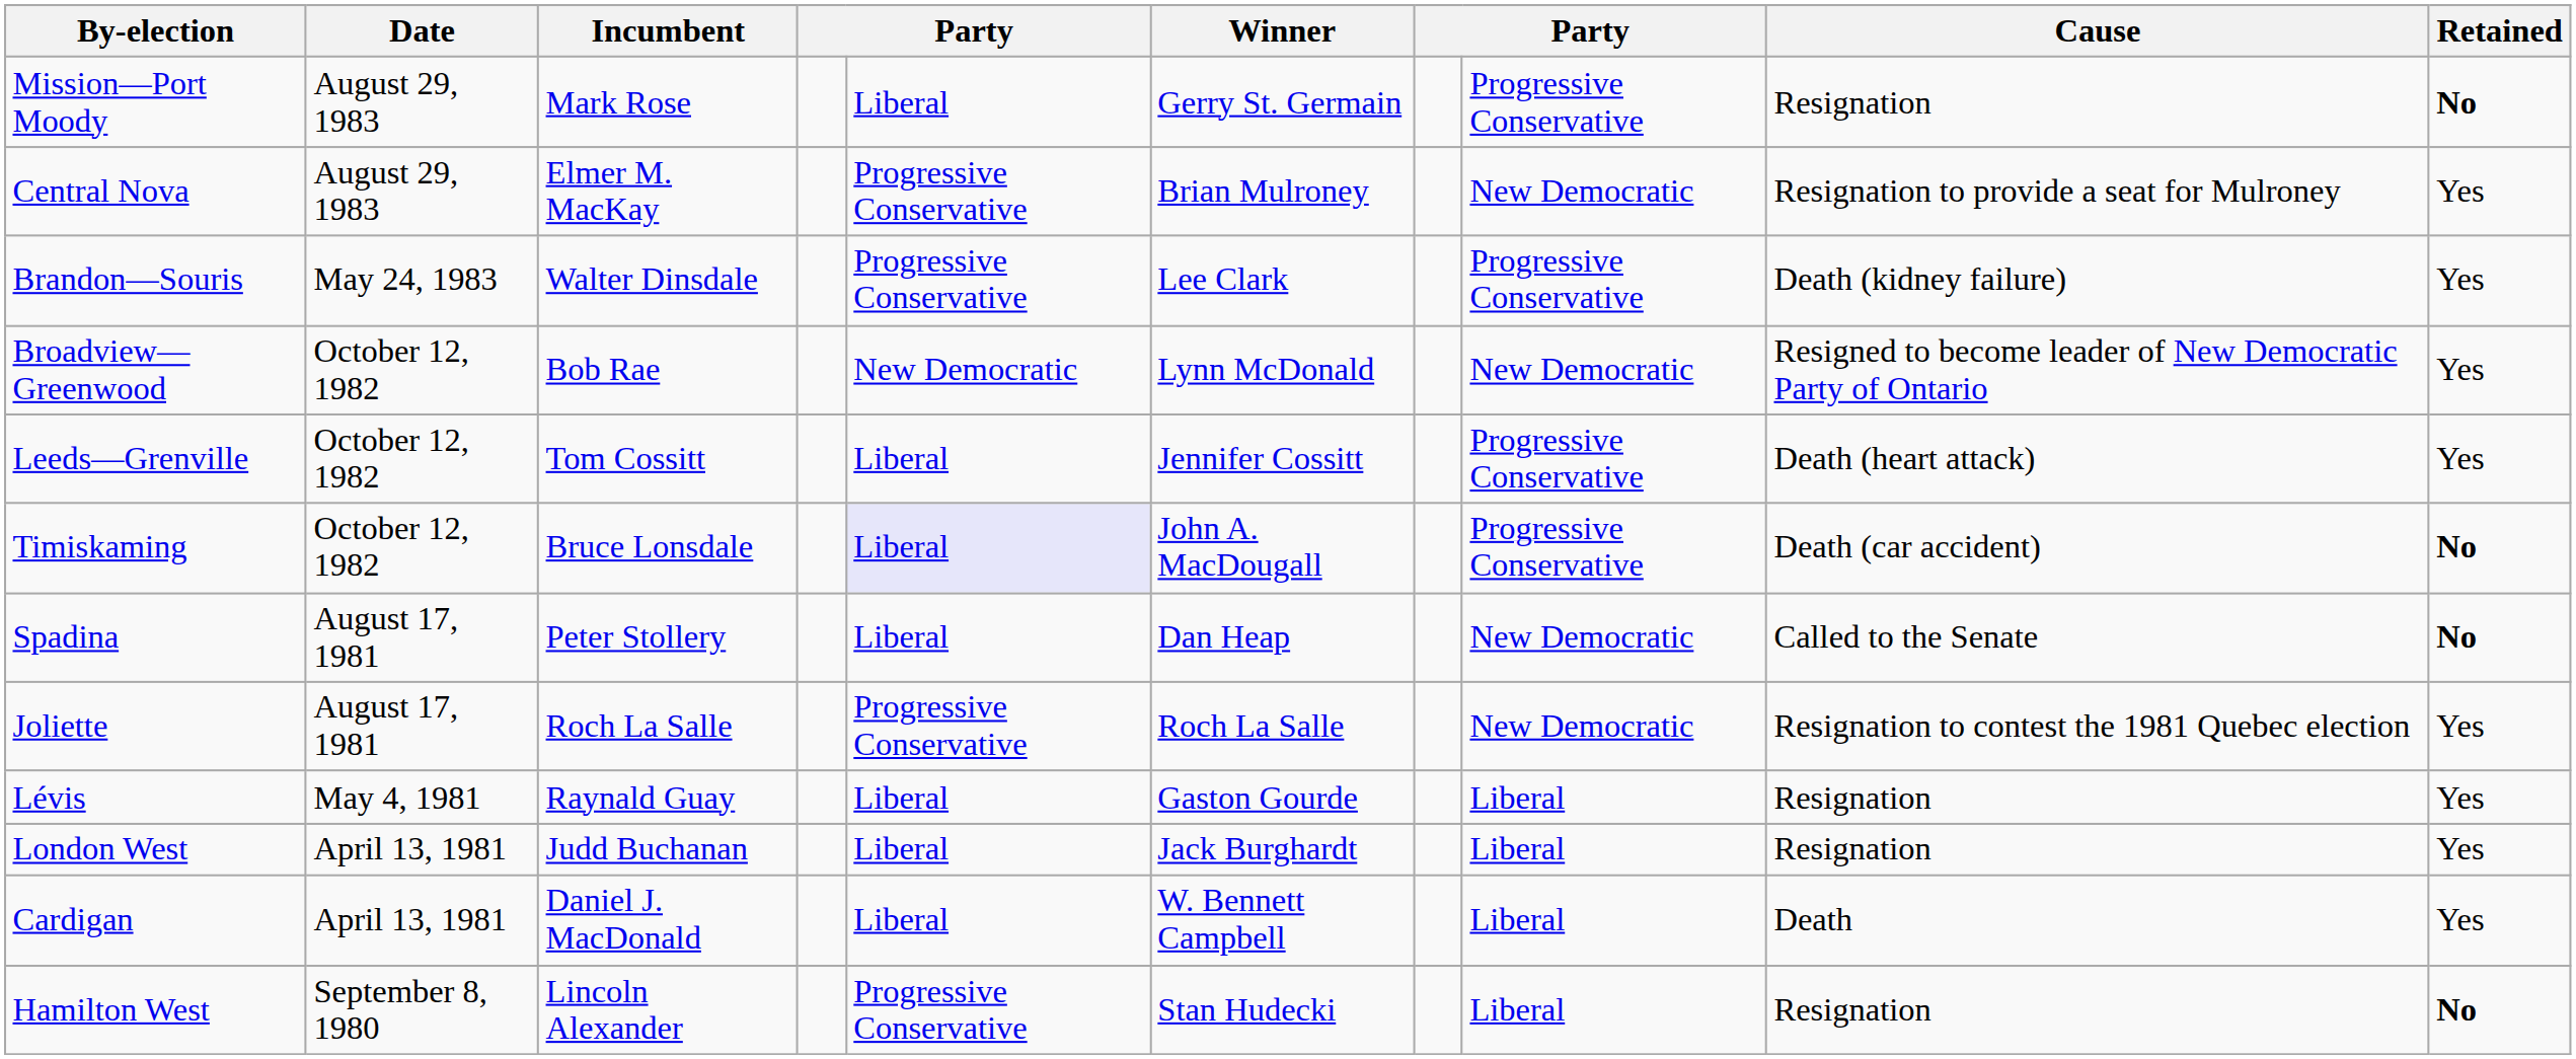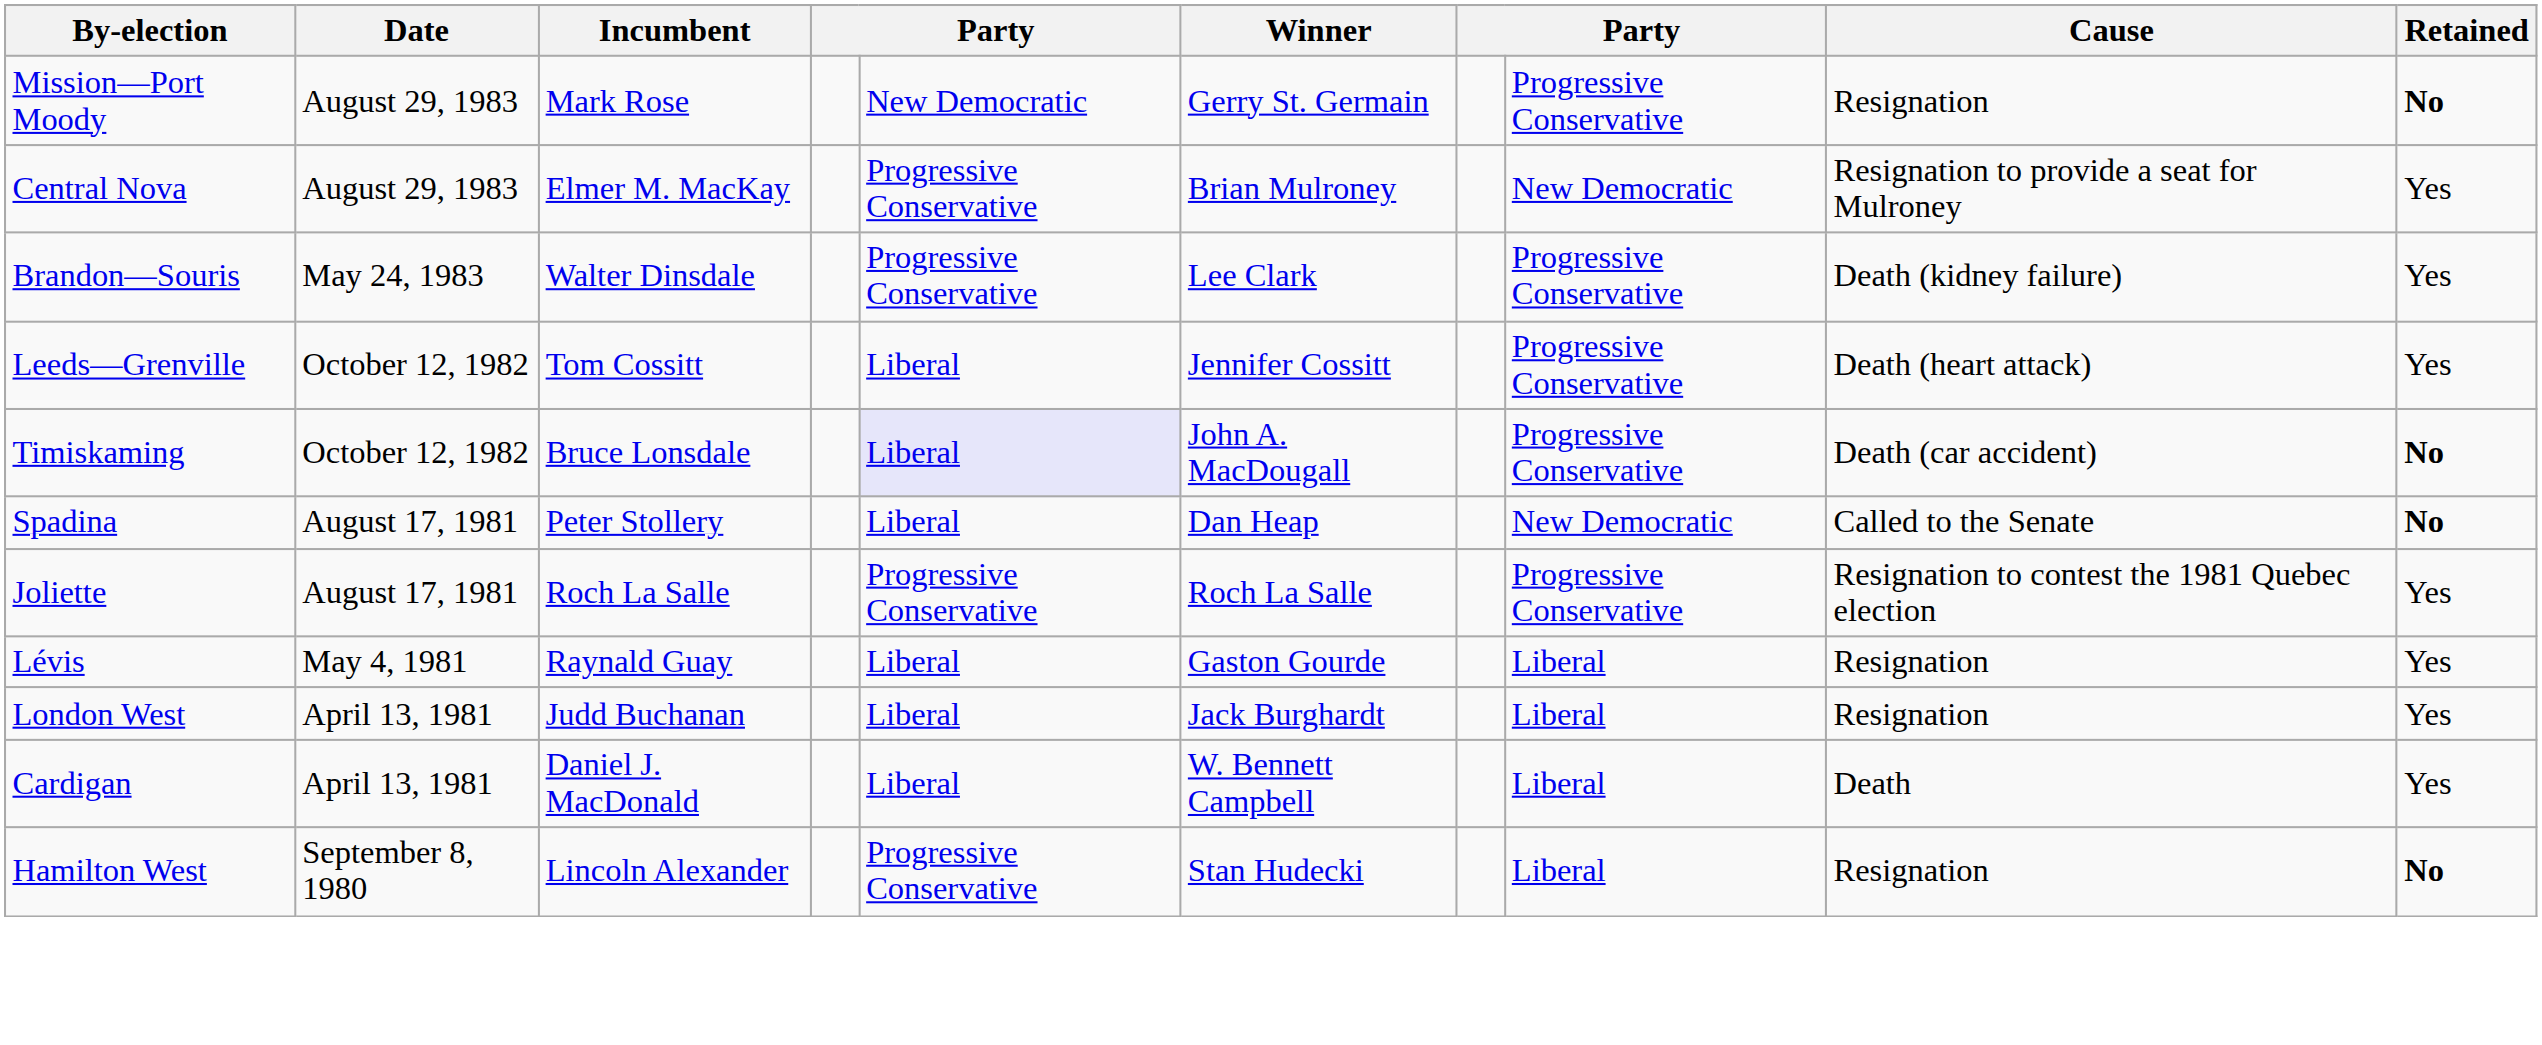Mission—Port Moody | column 5: Liberal -> New Democratic
- row: Broadview—Greenwood | October 12, 1982 | Bob Rae | New Democratic | Lynn McDonald | New Democratic | Resigned to become leader of New Democratic Party of Ontario | Yes
Joliette | column 8: New Democratic -> Progressive Conservative
